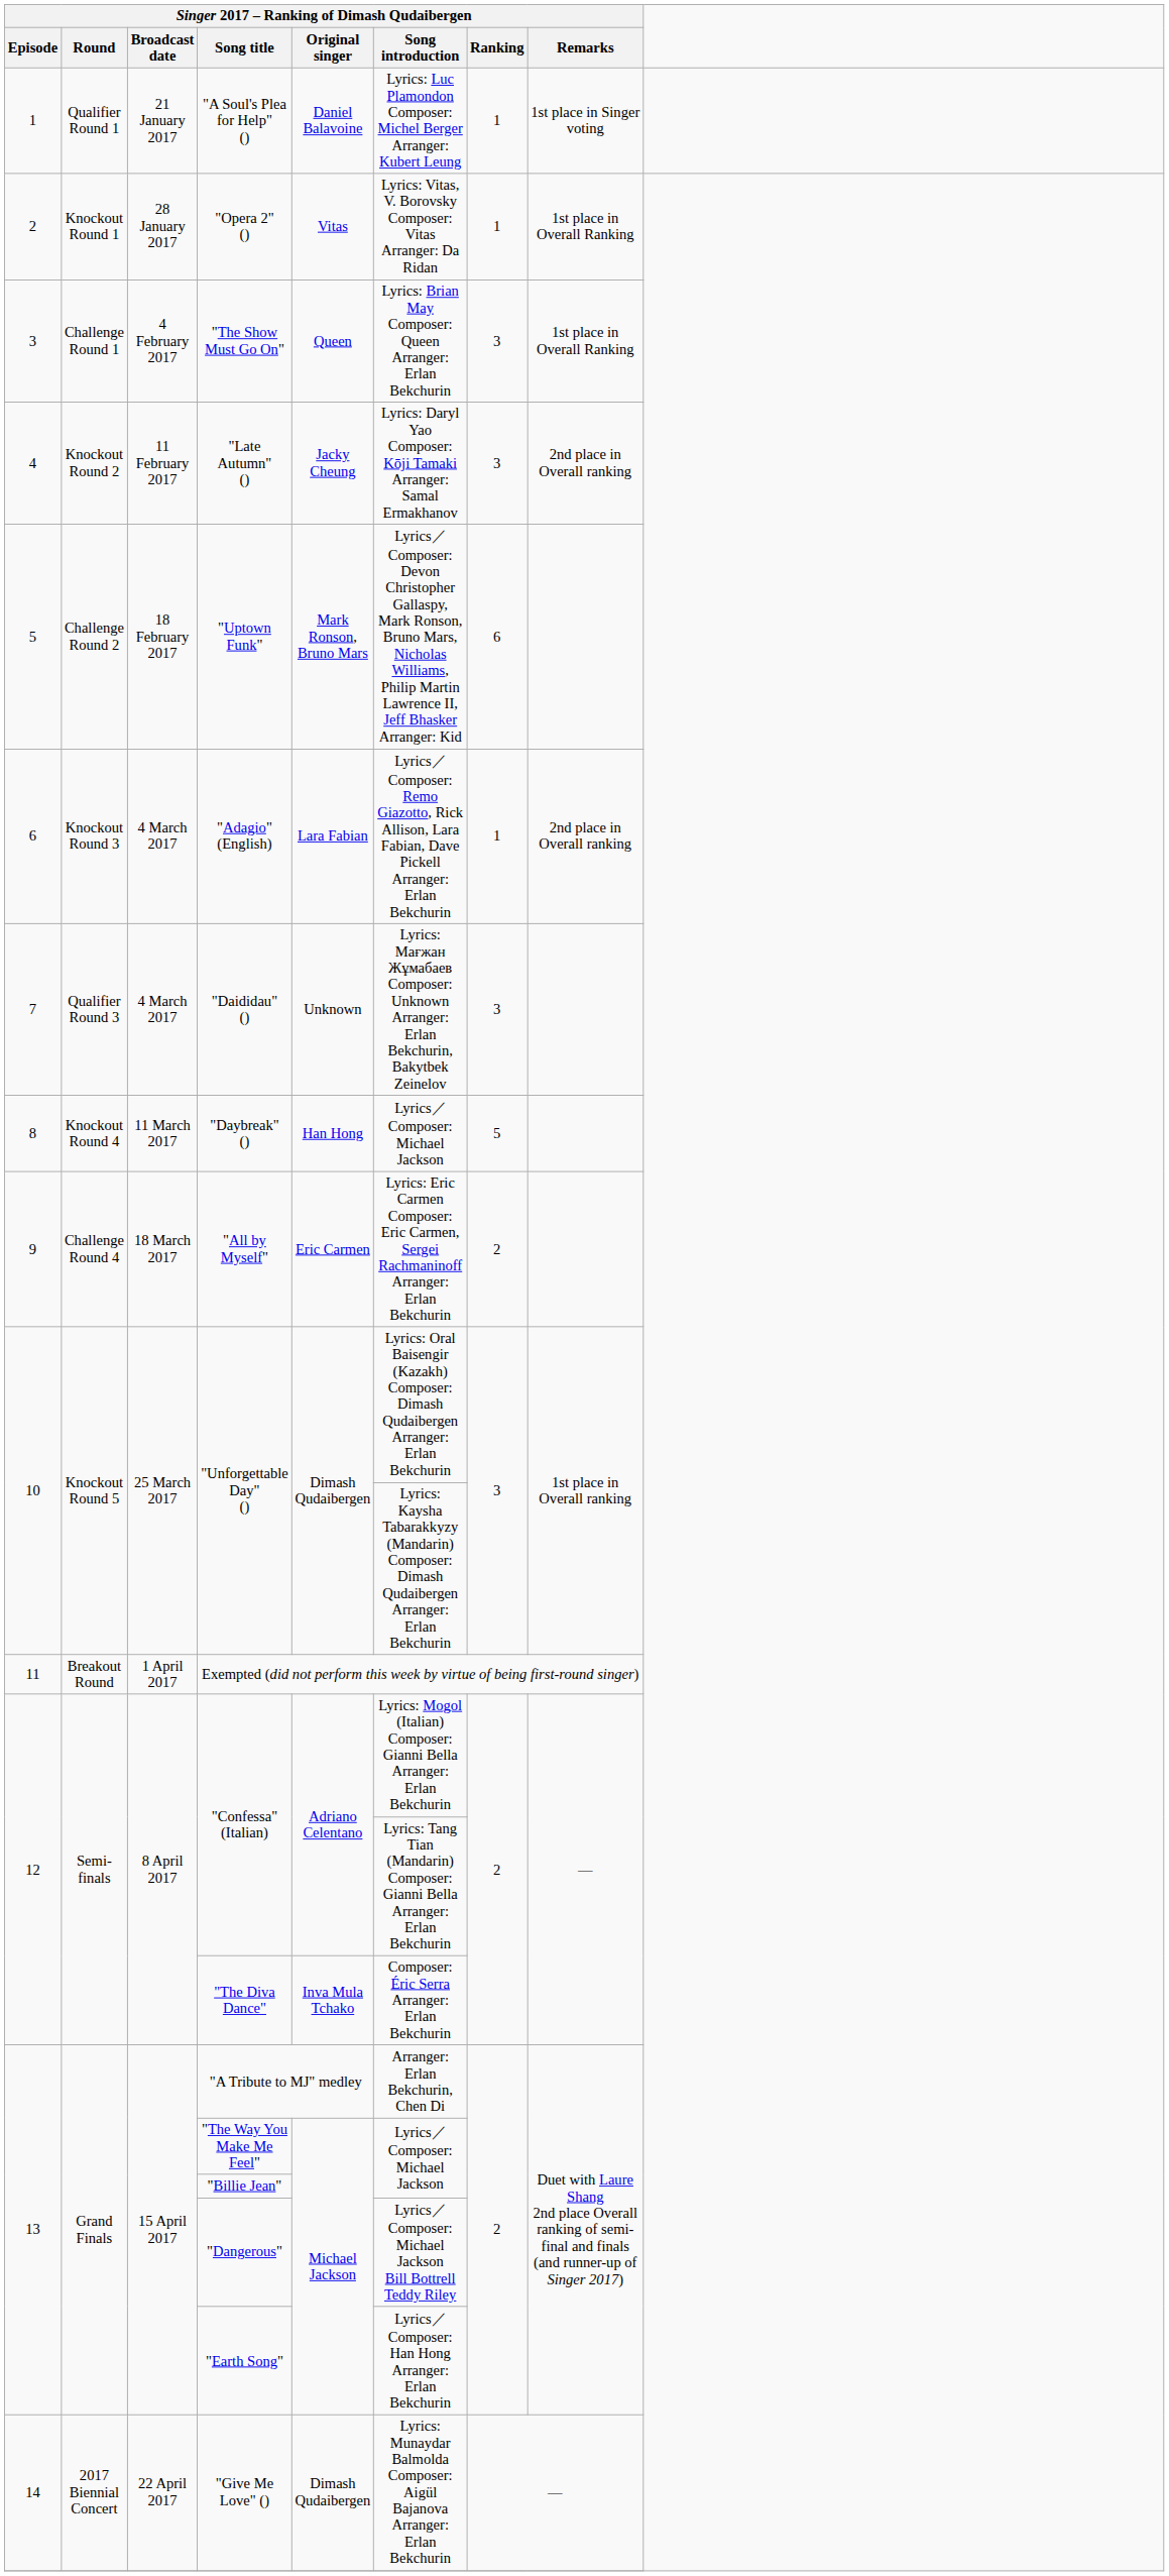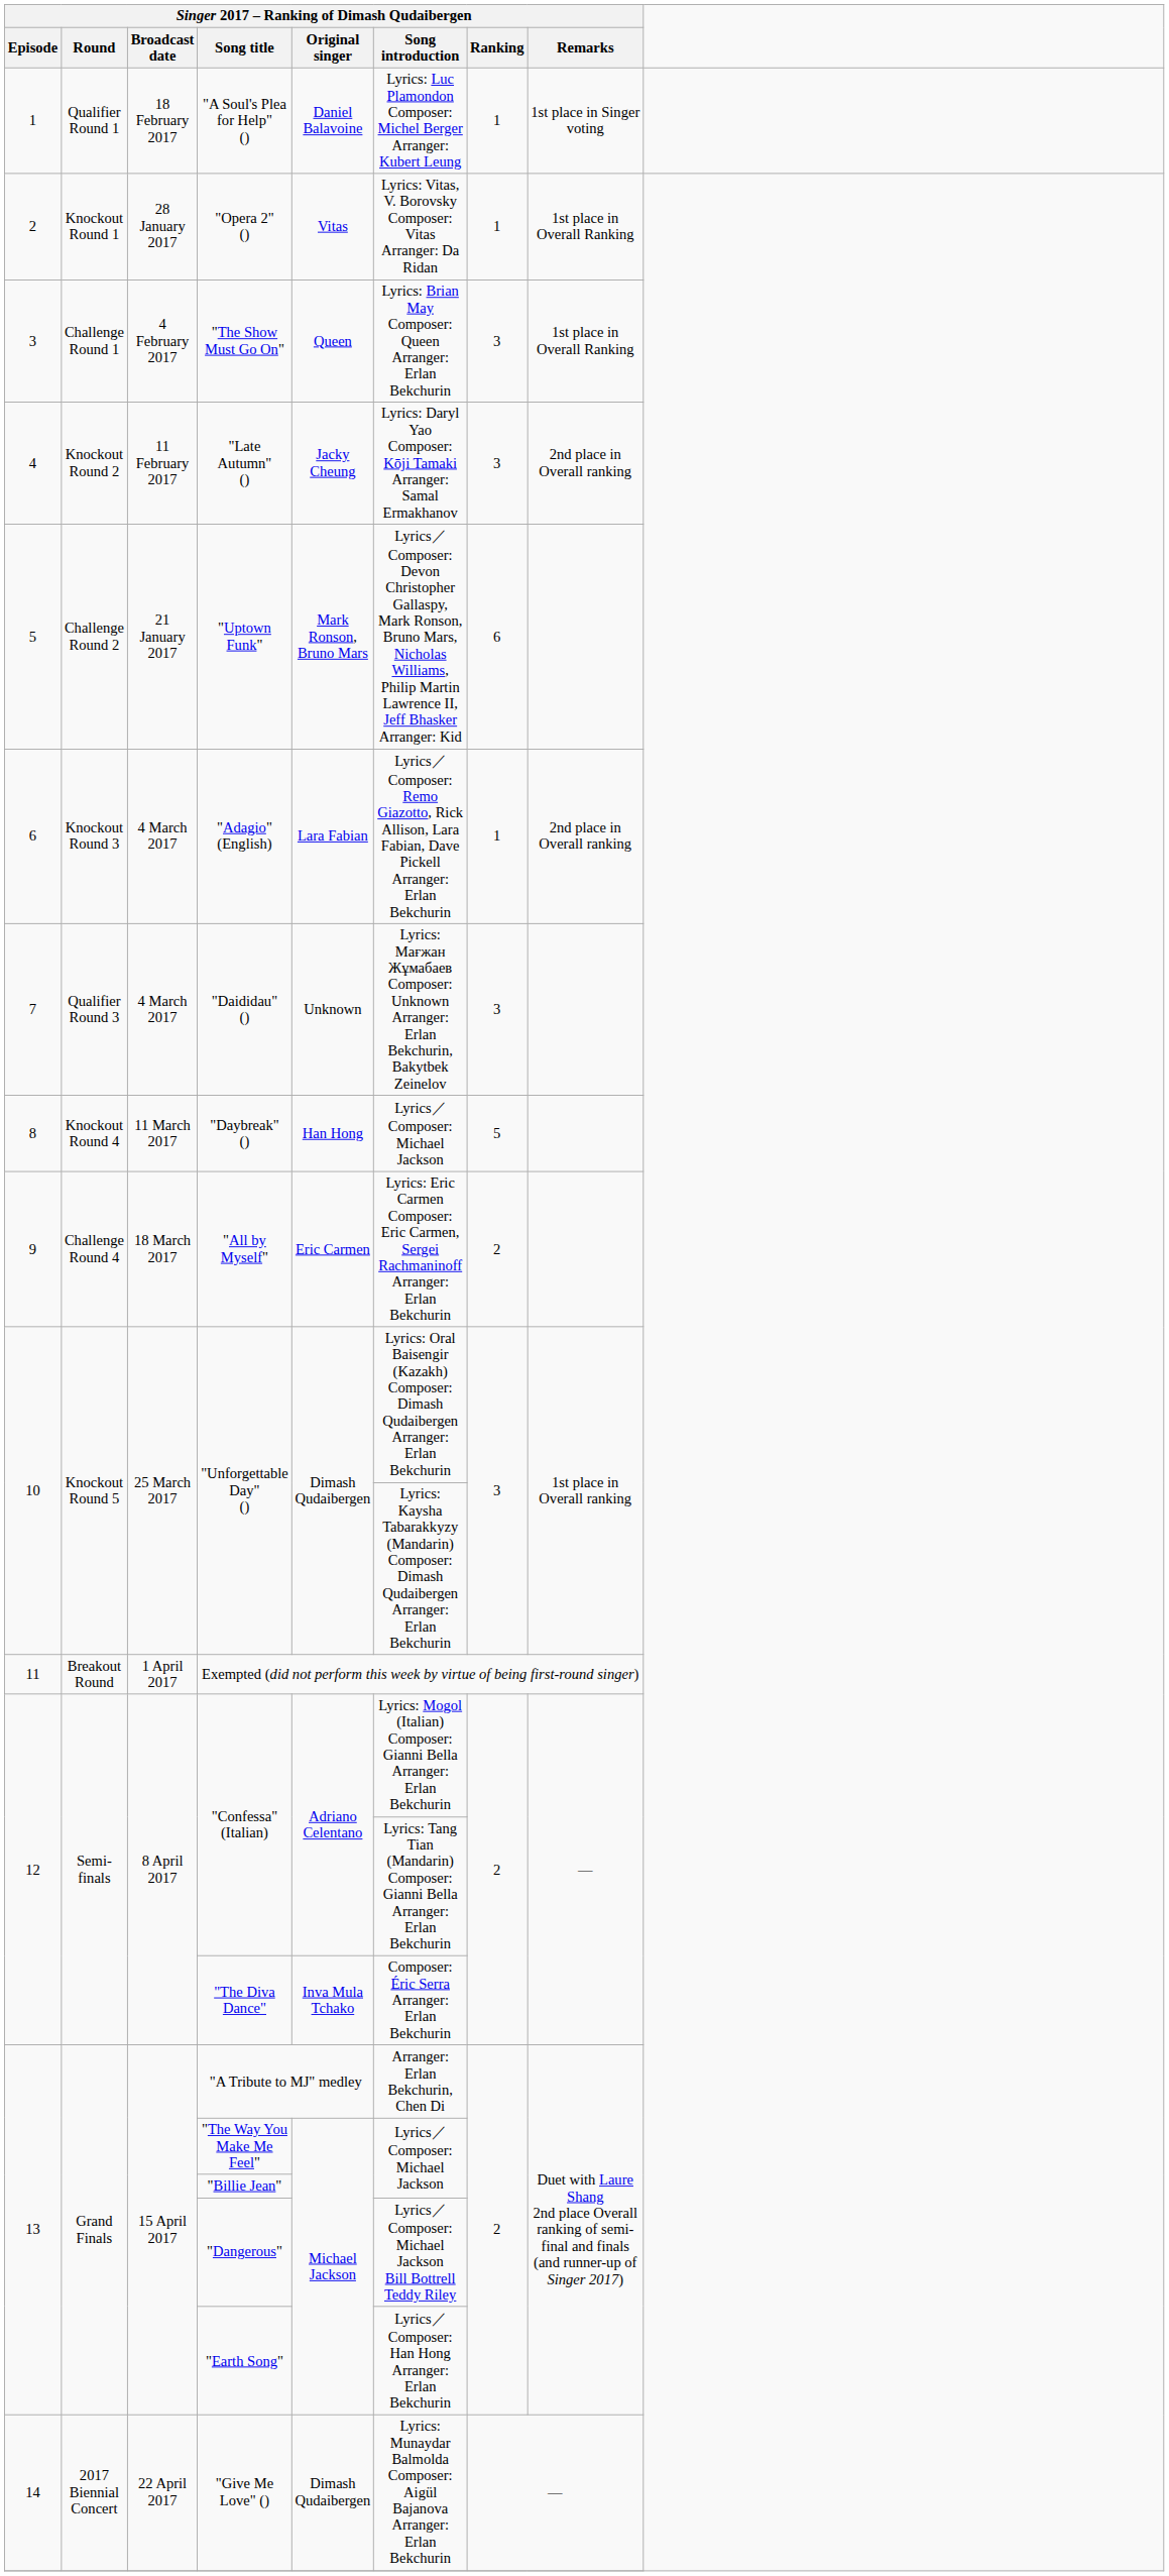"A Soul's Plea for Help" () | Singer 2017 – Ranking of Dimash Qudaibergen / Broadcast date: 21 January 2017 -> 18 February 2017
"Uptown Funk" | Singer 2017 – Ranking of Dimash Qudaibergen / Broadcast date: 18 February 2017 -> 21 January 2017
